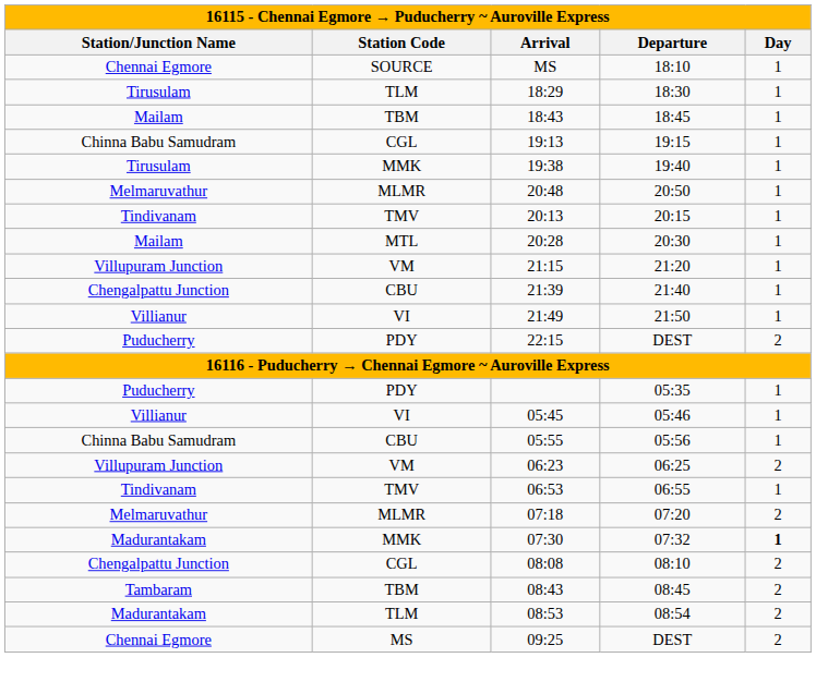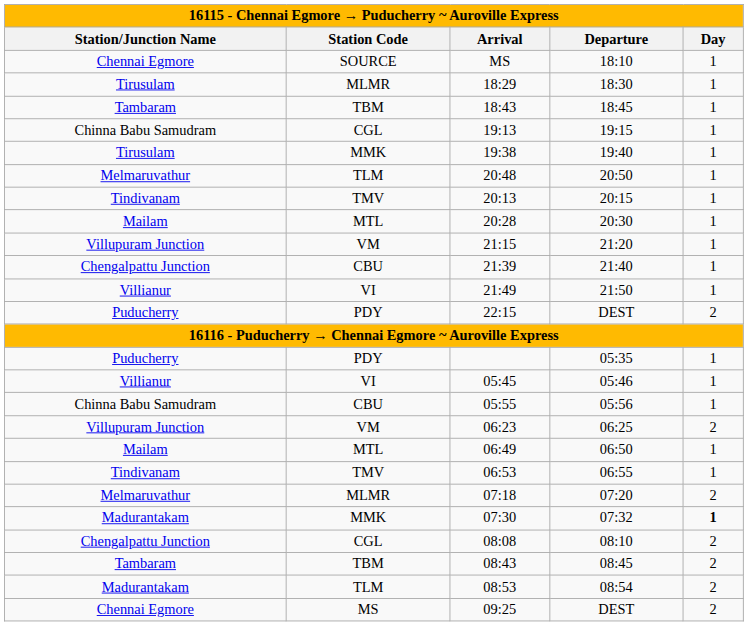18:29 | Station Code: TLM -> MLMR
18:43 | Station/Junction Name: Mailam -> Tambaram
20:48 | Station Code: MLMR -> TLM
+ row: Mailam | MTL | 06:49 | 06:50 | 1
